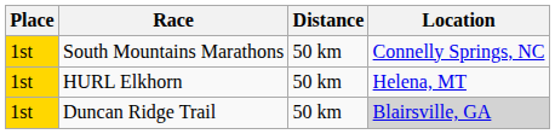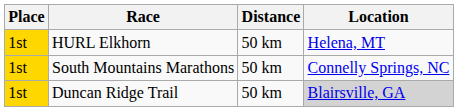rows swapped: South Mountains Marathons <-> HURL Elkhorn
